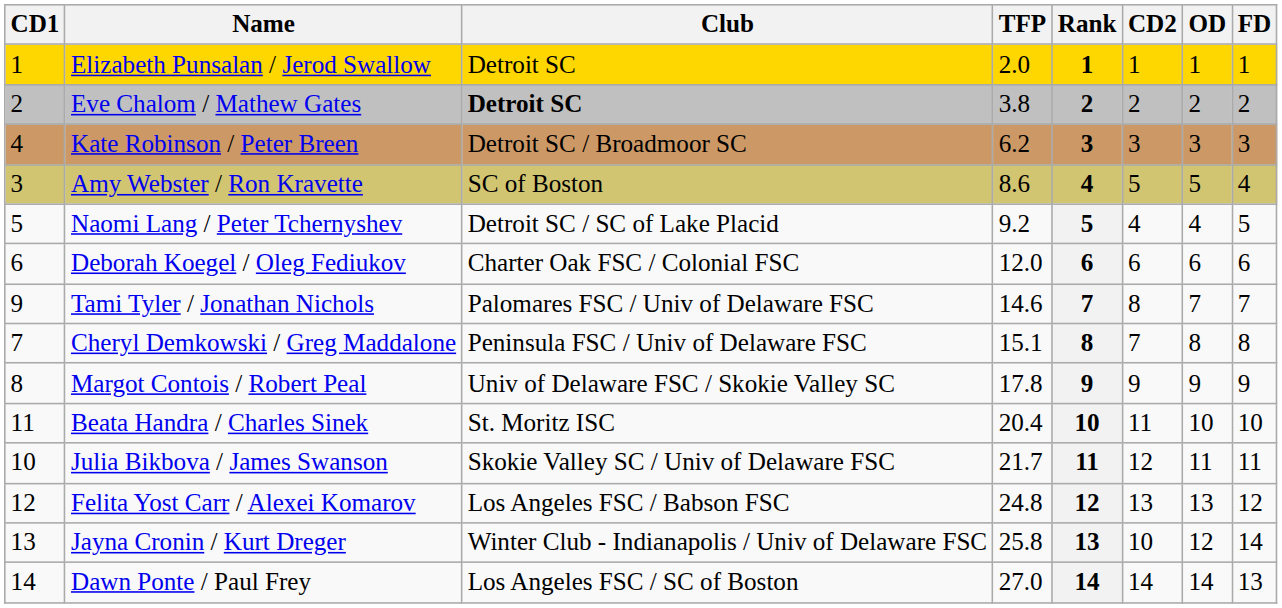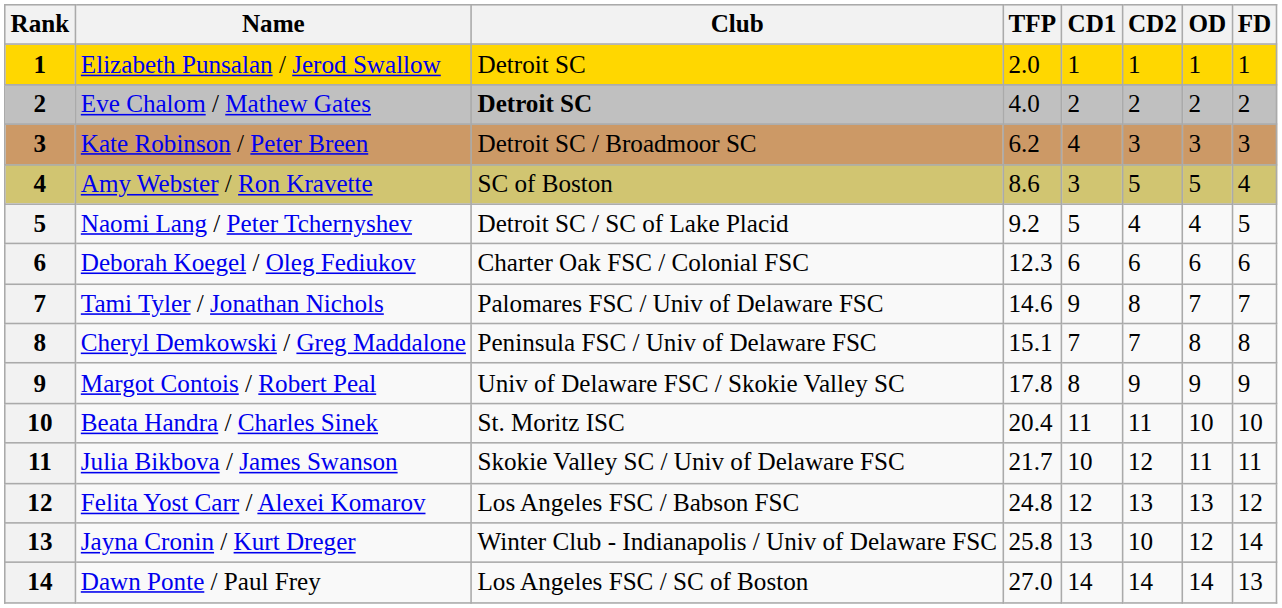columns swapped: Rank <-> CD1
Eve Chalom / Mathew Gates | TFP: 3.8 -> 4.0
Deborah Koegel / Oleg Fediukov | TFP: 12.0 -> 12.3
